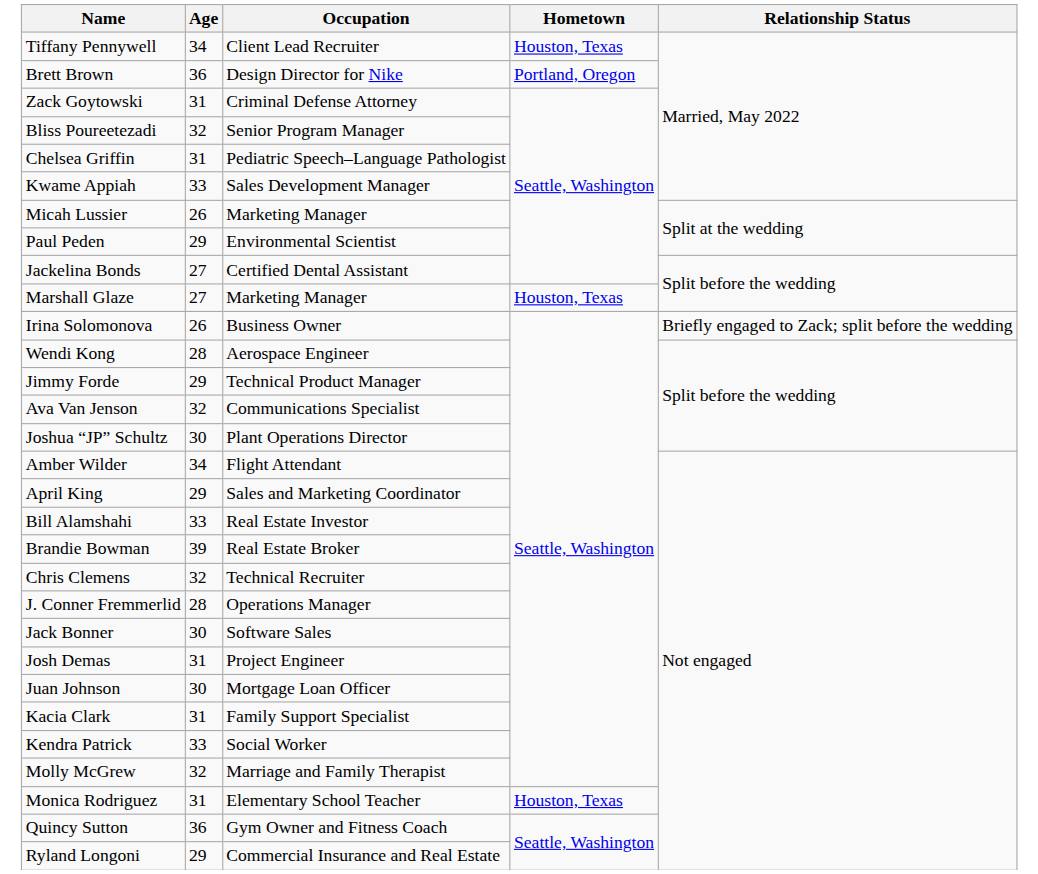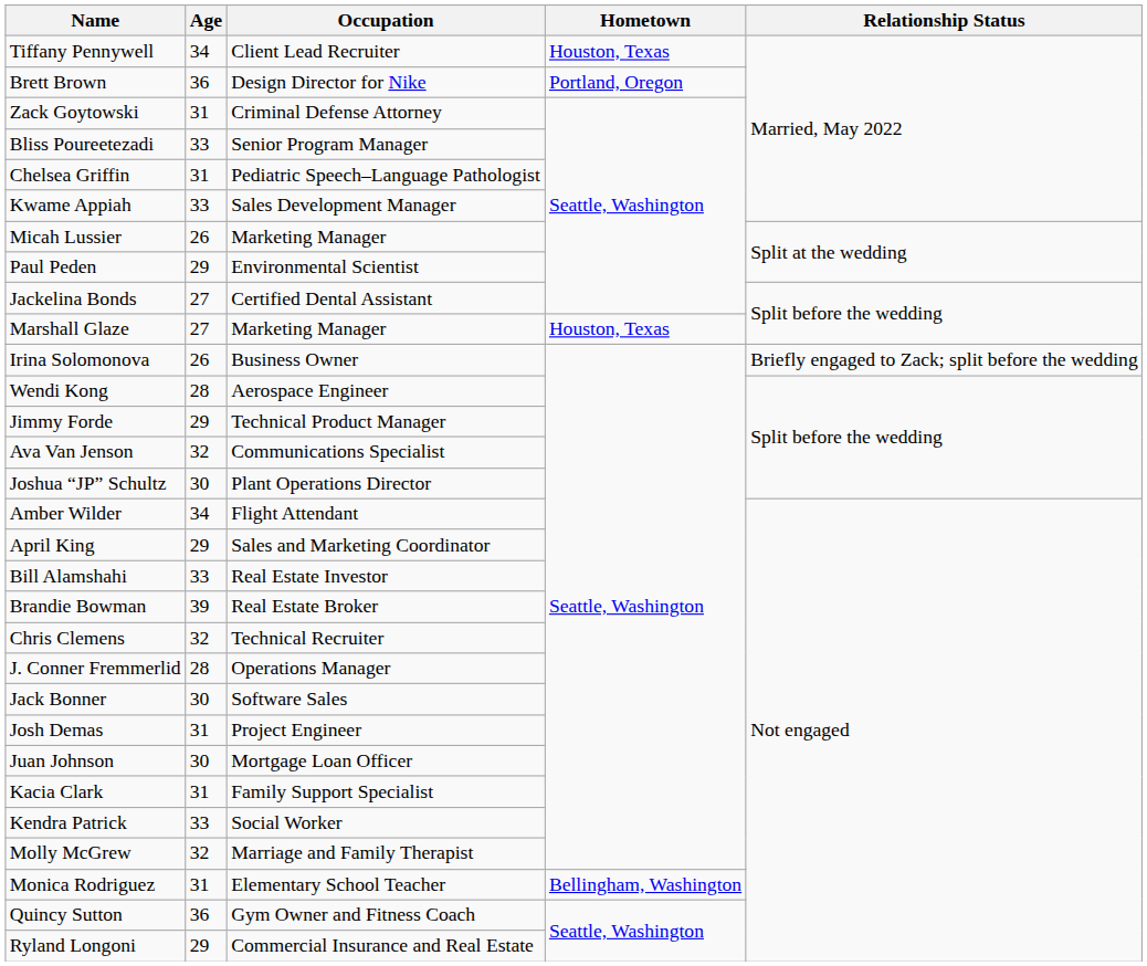Bliss Poureetezadi | Age: 32 -> 33
Monica Rodriguez | Hometown: Houston, Texas -> Bellingham, Washington
